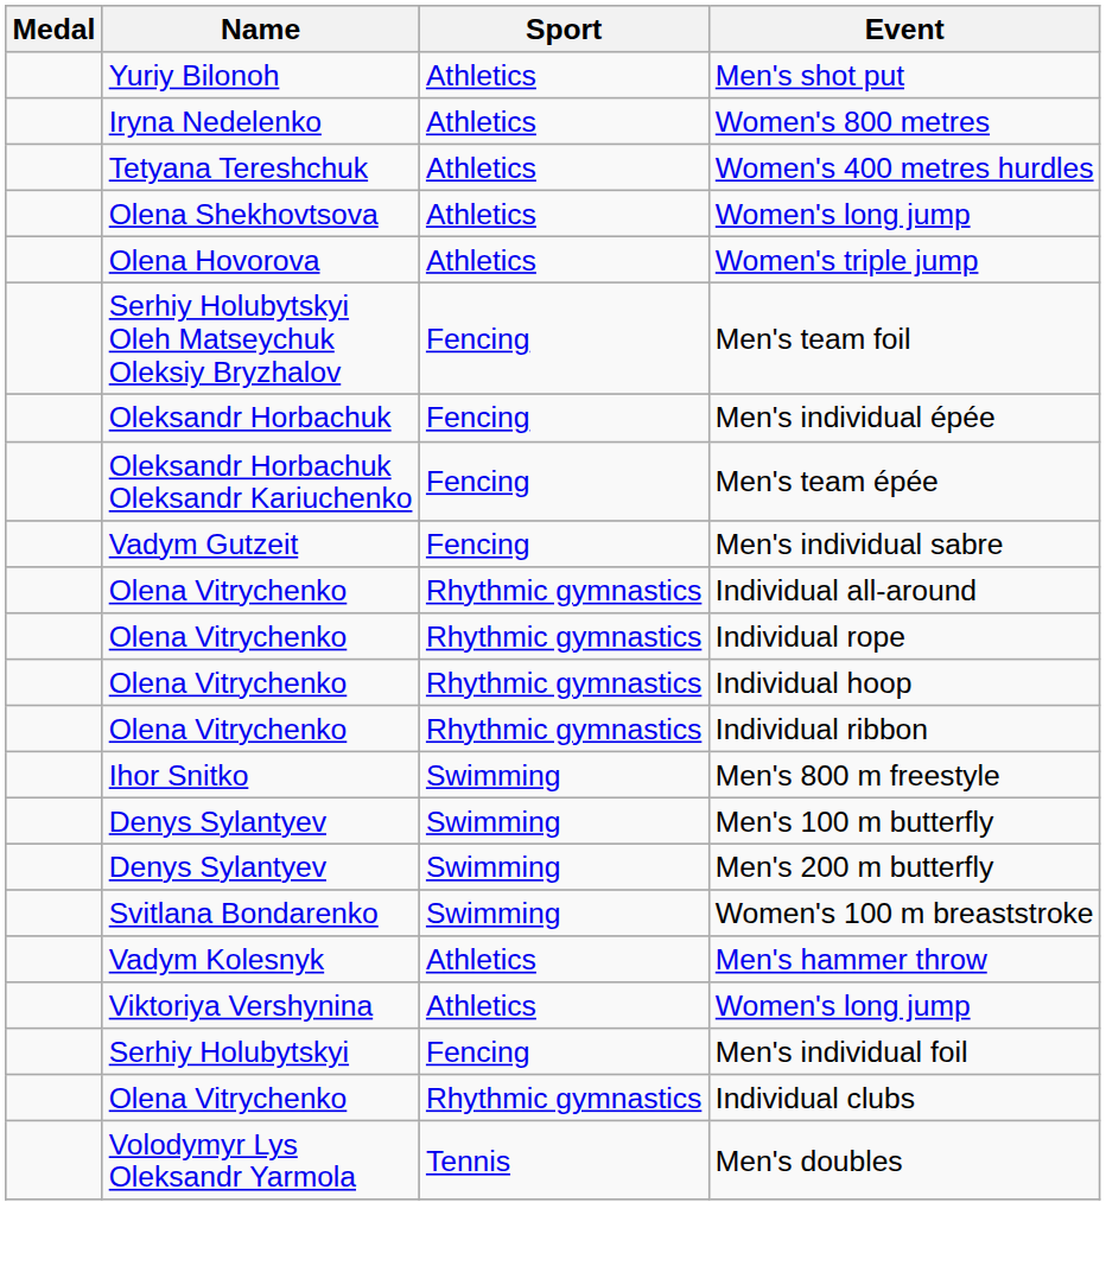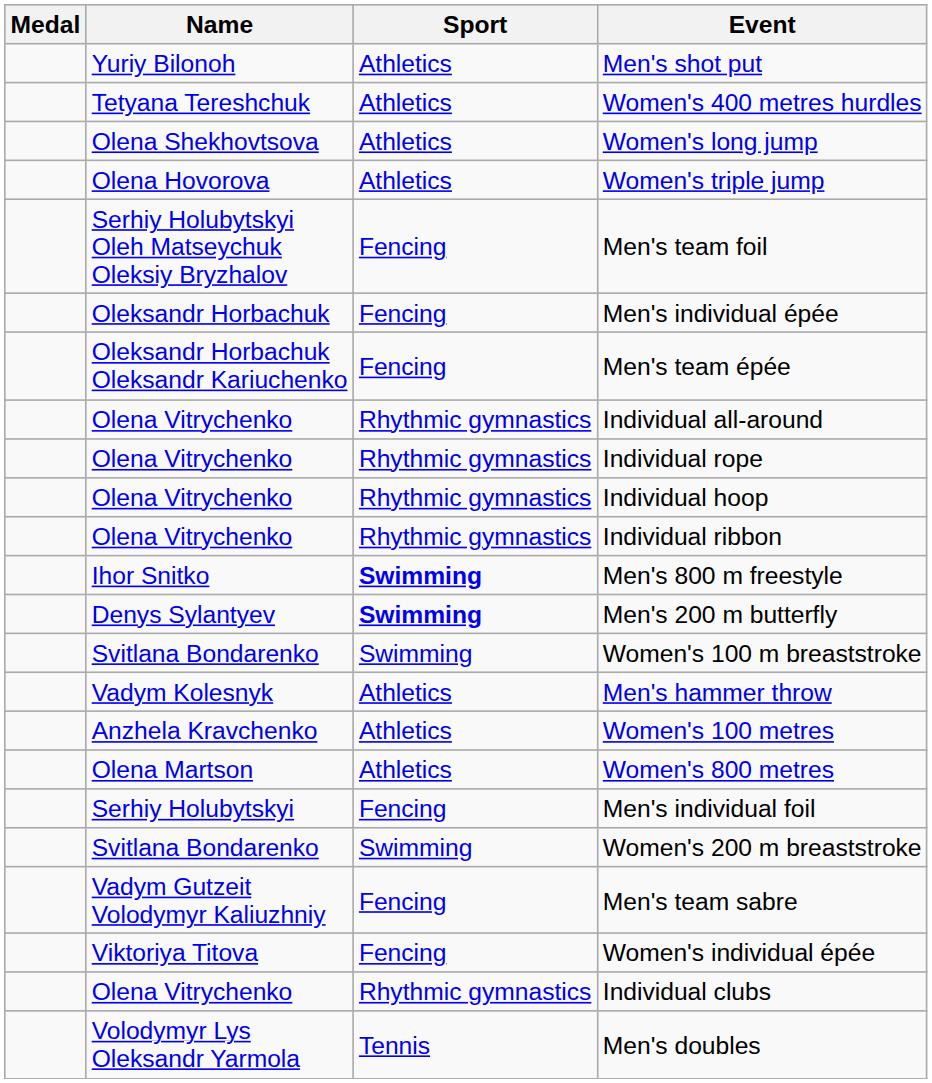- row: Iryna Nedelenko | Athletics | Women's 800 metres
- row: Vadym Gutzeit | Fencing | Men's individual sabre
Men's 800 m freestyle | Sport: normal -> bold
- row: Denys Sylantyev | Swimming | Men's 100 m butterfly
Men's 200 m butterfly | Sport: normal -> bold
+ row: Anzhela Kravchenko | Athletics | Women's 100 metres
+ row: Olena Martson | Athletics | Women's 800 metres
- row: Viktoriya Vershynina | Athletics | Women's long jump
+ row: Svitlana Bondarenko | Swimming | Women's 200 m breaststroke
+ row: Vadym Gutzeit Volodymyr Kaliuzhniy | Fencing | Men's team sabre
+ row: Viktoriya Titova | Fencing | Women's individual épée
